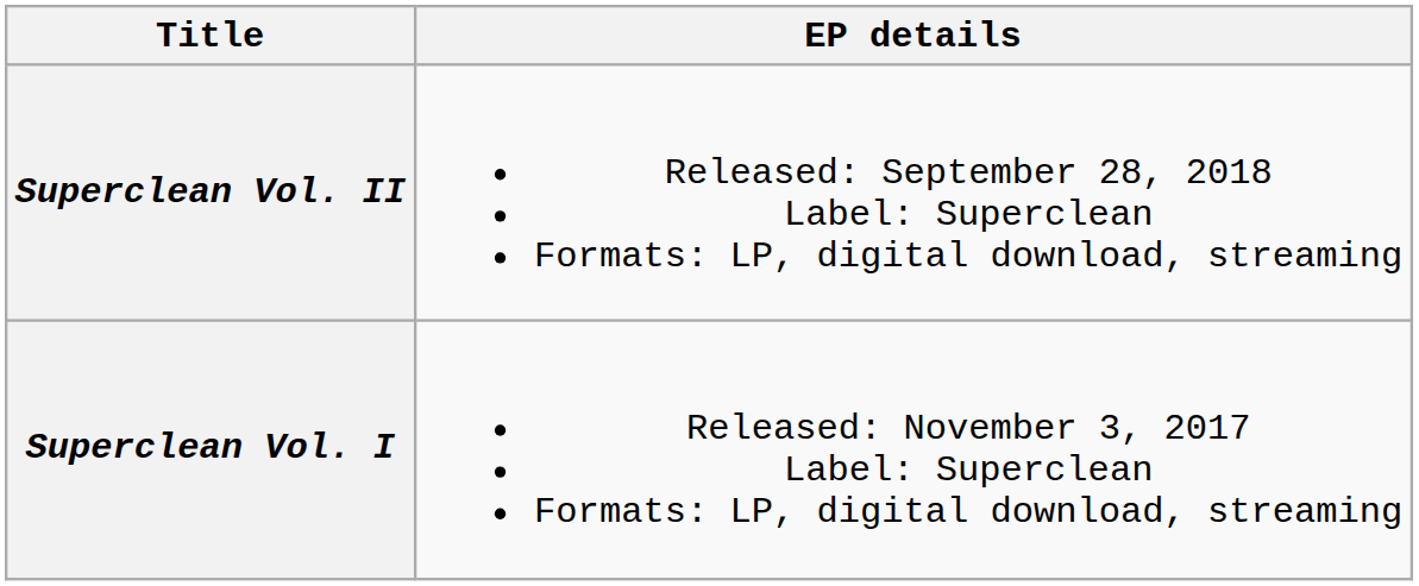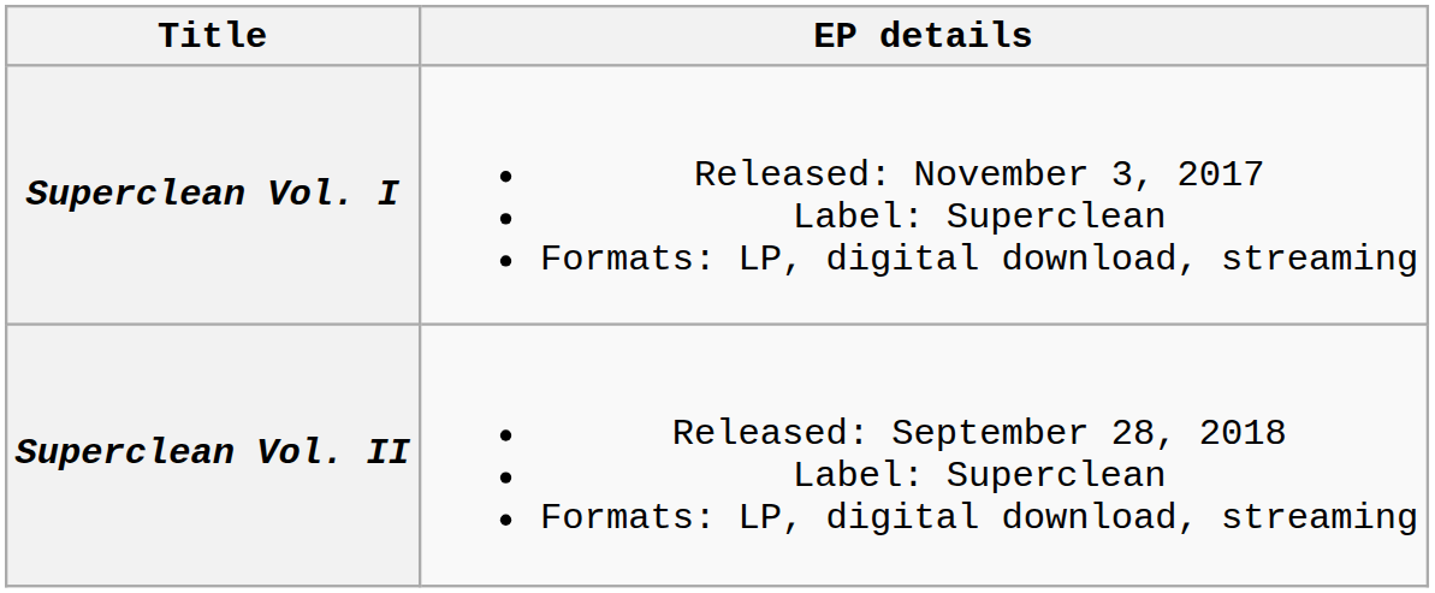rows swapped: Superclean Vol. I <-> Superclean Vol. II
